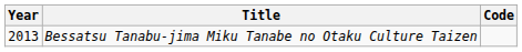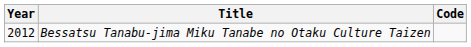Bessatsu Tanabu-jima Miku Tanabe no Otaku Culture Taizen | Year: 2013 -> 2012
